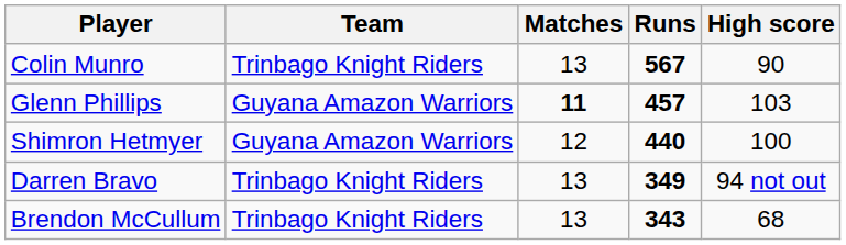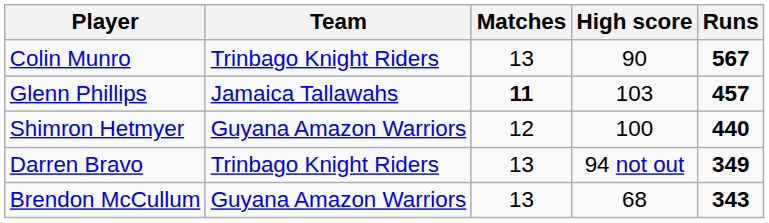columns swapped: Runs <-> High score
Glenn Phillips | Team: Guyana Amazon Warriors -> Jamaica Tallawahs
Brendon McCullum | Team: Trinbago Knight Riders -> Guyana Amazon Warriors
